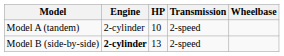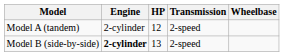Model A (tandem) | HP: 10 -> 12
